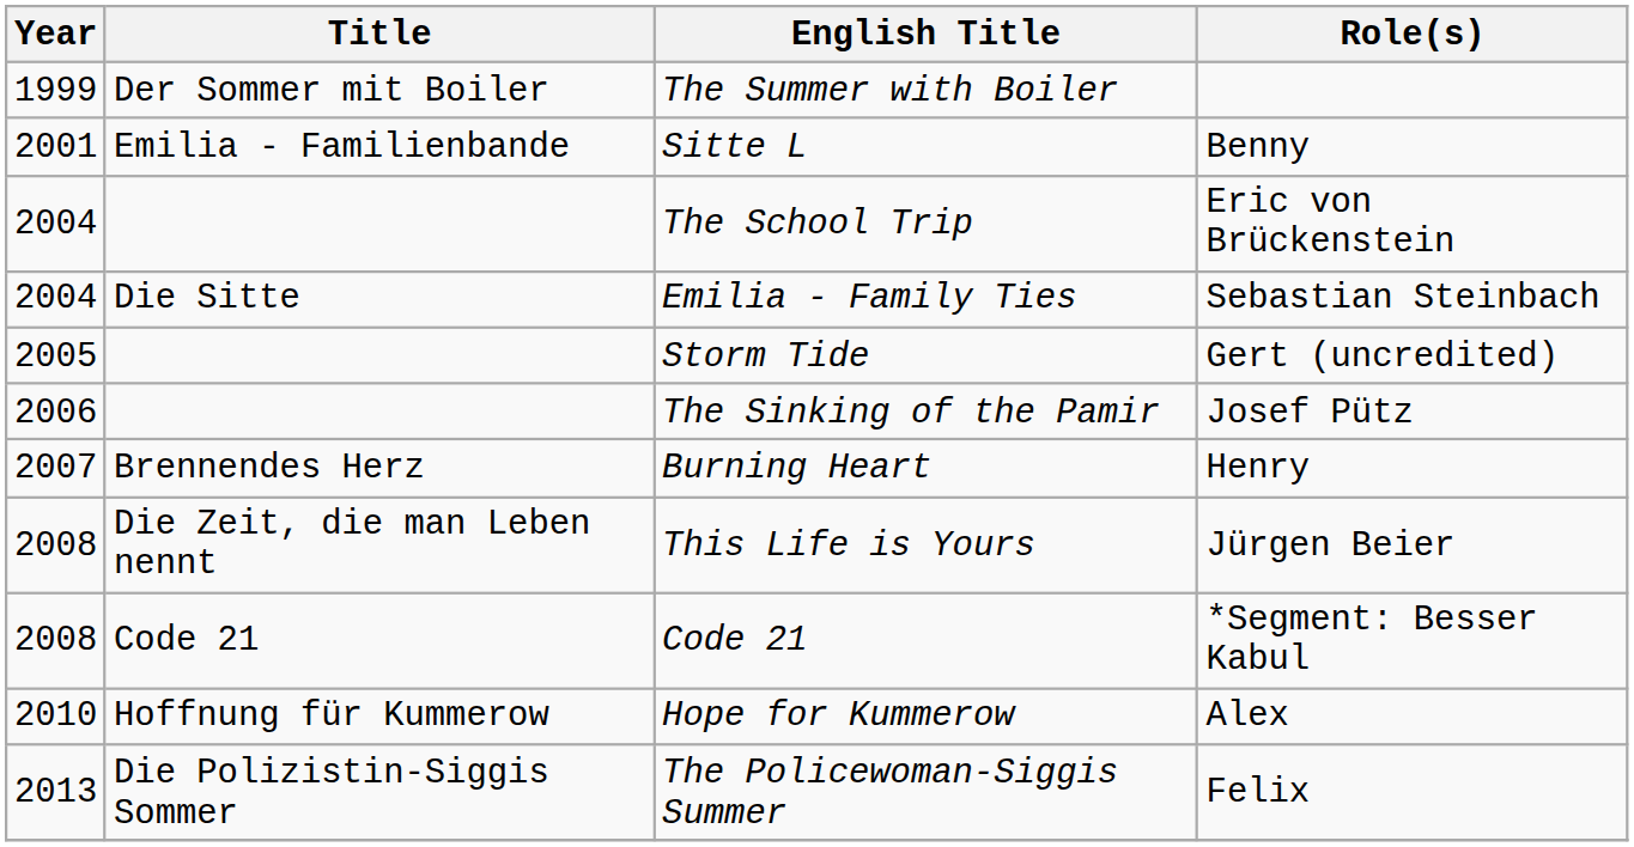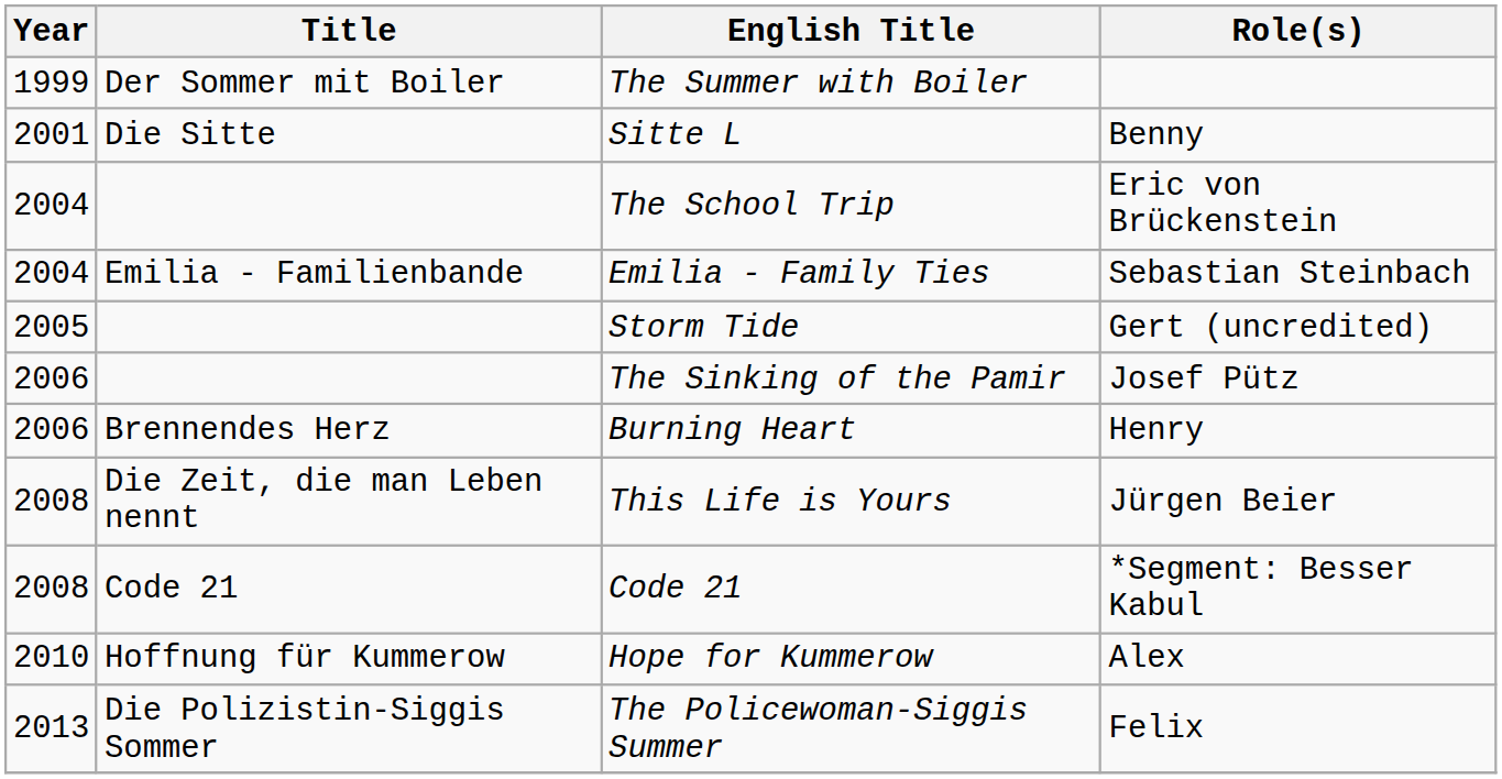Sitte L | Title: Emilia - Familienbande -> Die Sitte
Emilia - Family Ties | Title: Die Sitte -> Emilia - Familienbande
Burning Heart | Year: 2007 -> 2006
